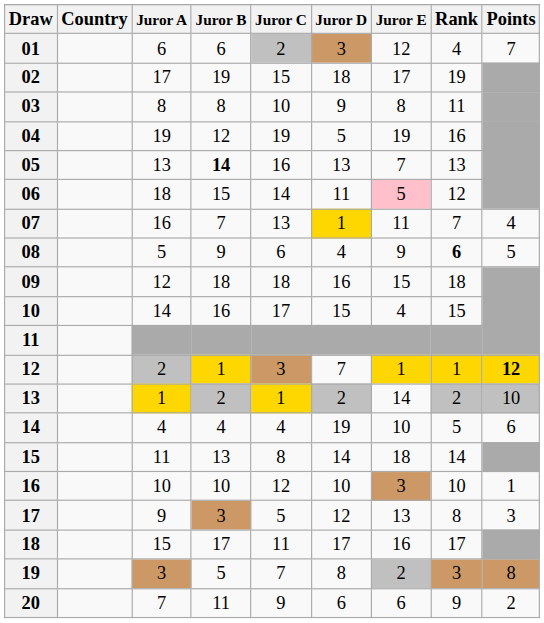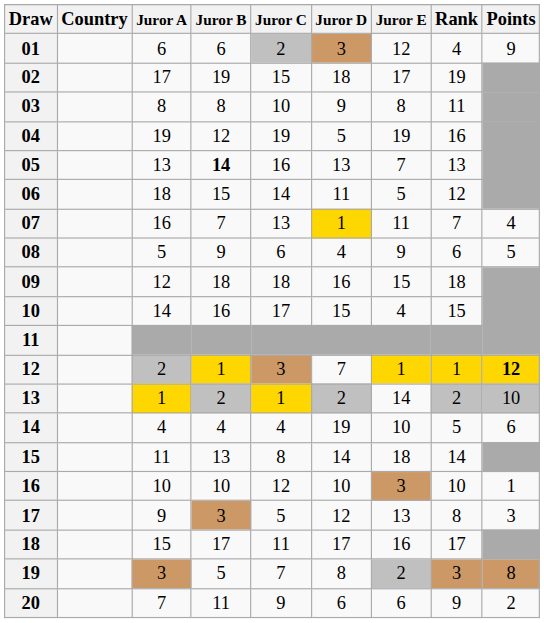01 | Points: 7 -> 9
06 | Juror E: pink background -> no background
08 | Rank: bold -> normal
